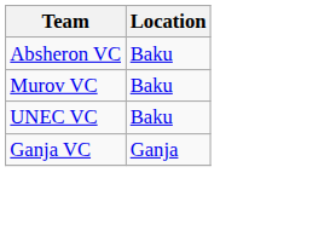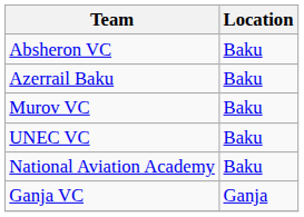+ row: Azerrail Baku | Baku
+ row: National Aviation Academy | Baku
